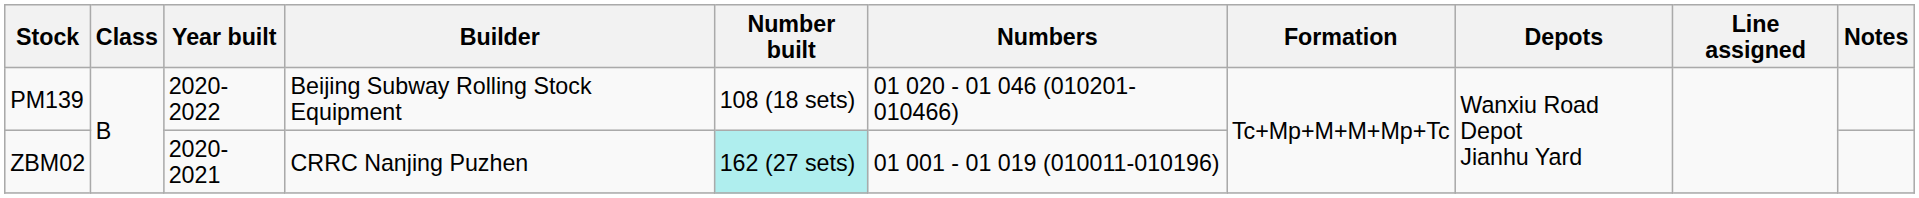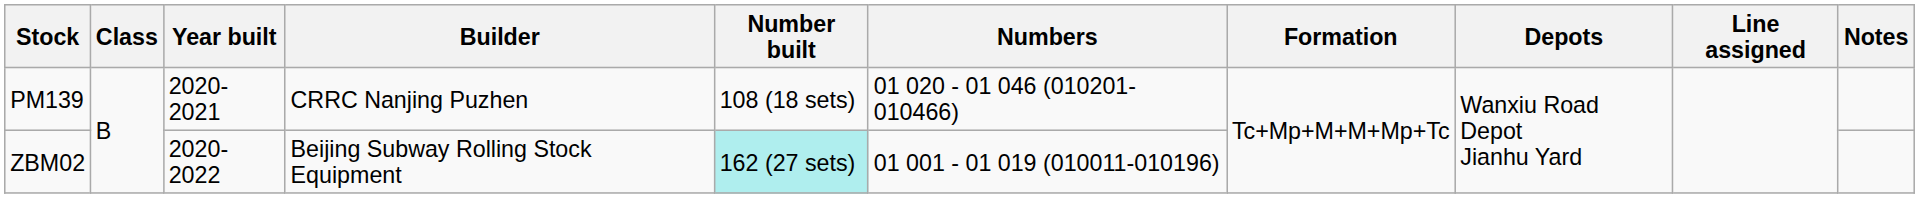PM139 | Year built: 2020-2022 -> 2020-2021
PM139 | Builder: Beijing Subway Rolling Stock Equipment -> CRRC Nanjing Puzhen
ZBM02 | Year built: 2020-2021 -> 2020-2022
ZBM02 | Builder: CRRC Nanjing Puzhen -> Beijing Subway Rolling Stock Equipment
